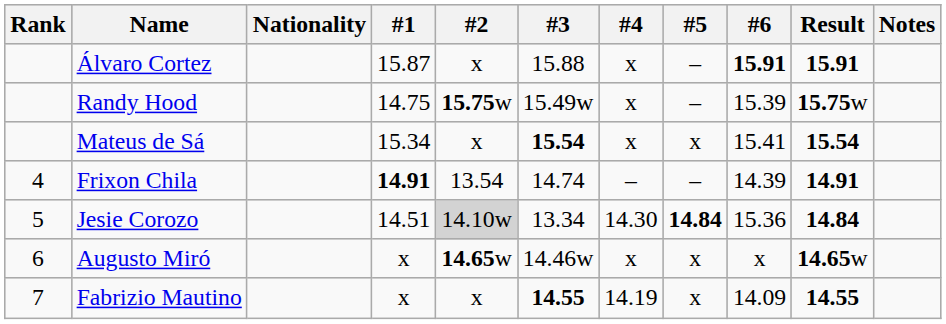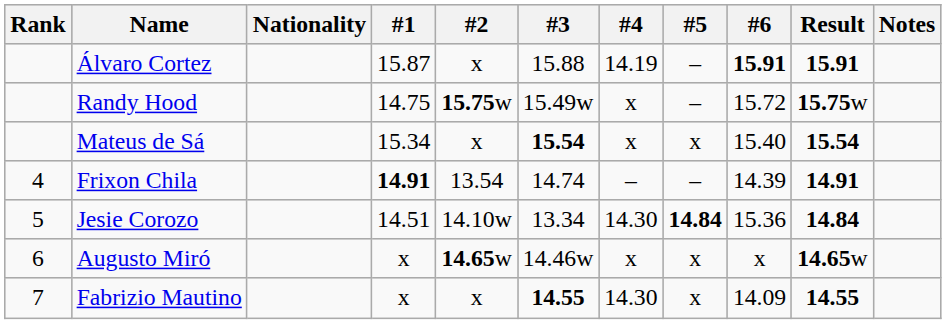Álvaro Cortez | #4: x -> 14.19
Randy Hood | #6: 15.39 -> 15.72
Mateus de Sá | #6: 15.41 -> 15.40
Jesie Corozo | #2: lightgrey background -> no background
Fabrizio Mautino | #4: 14.19 -> 14.30
